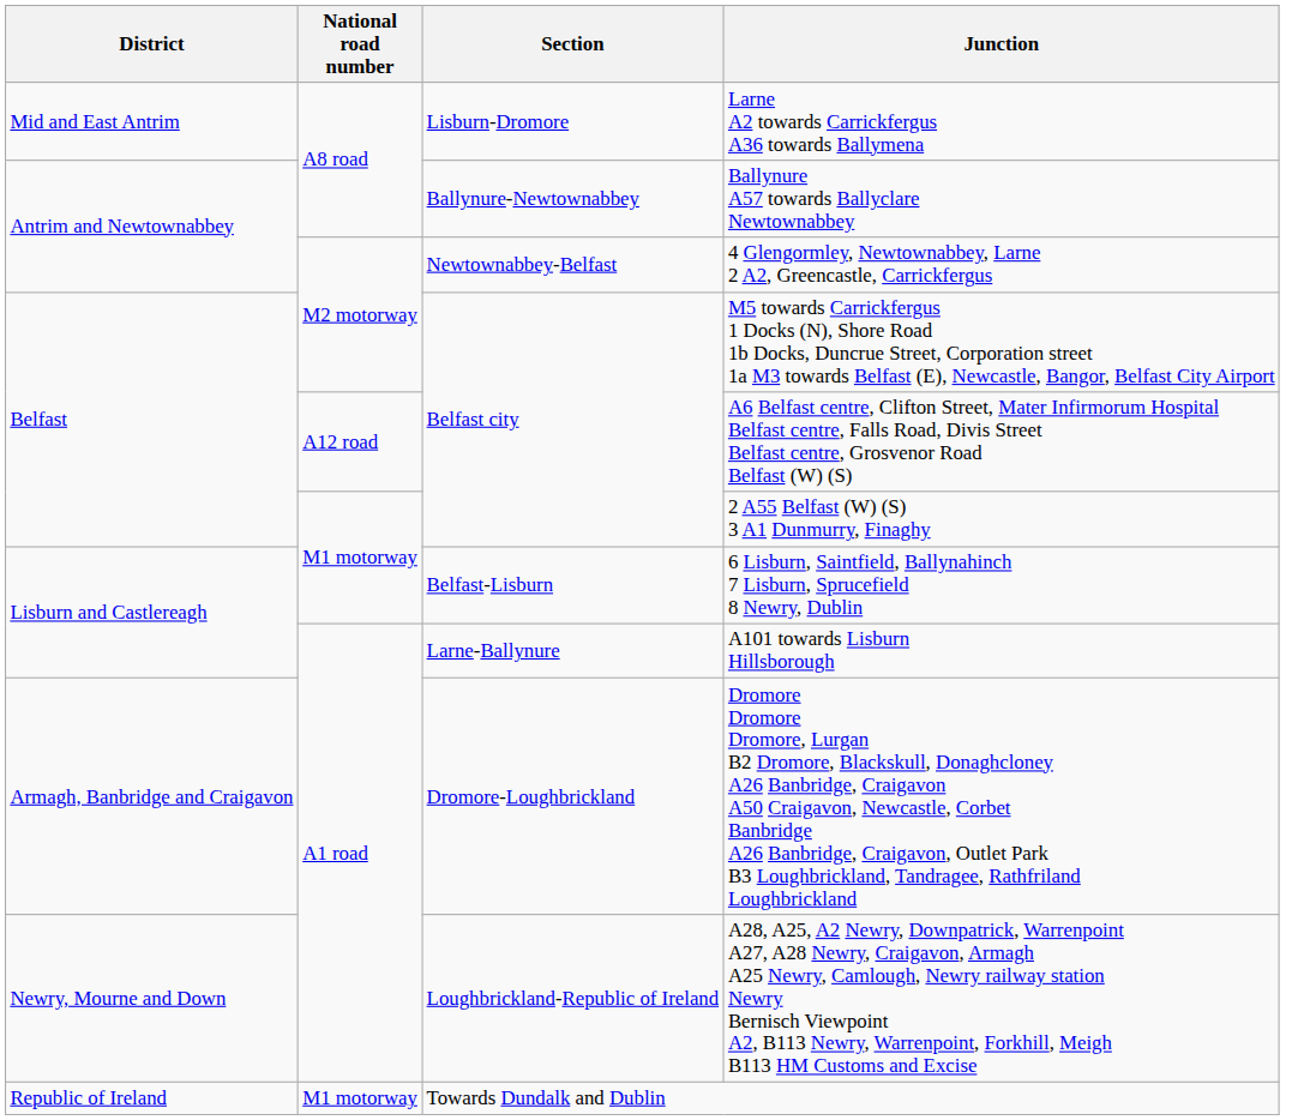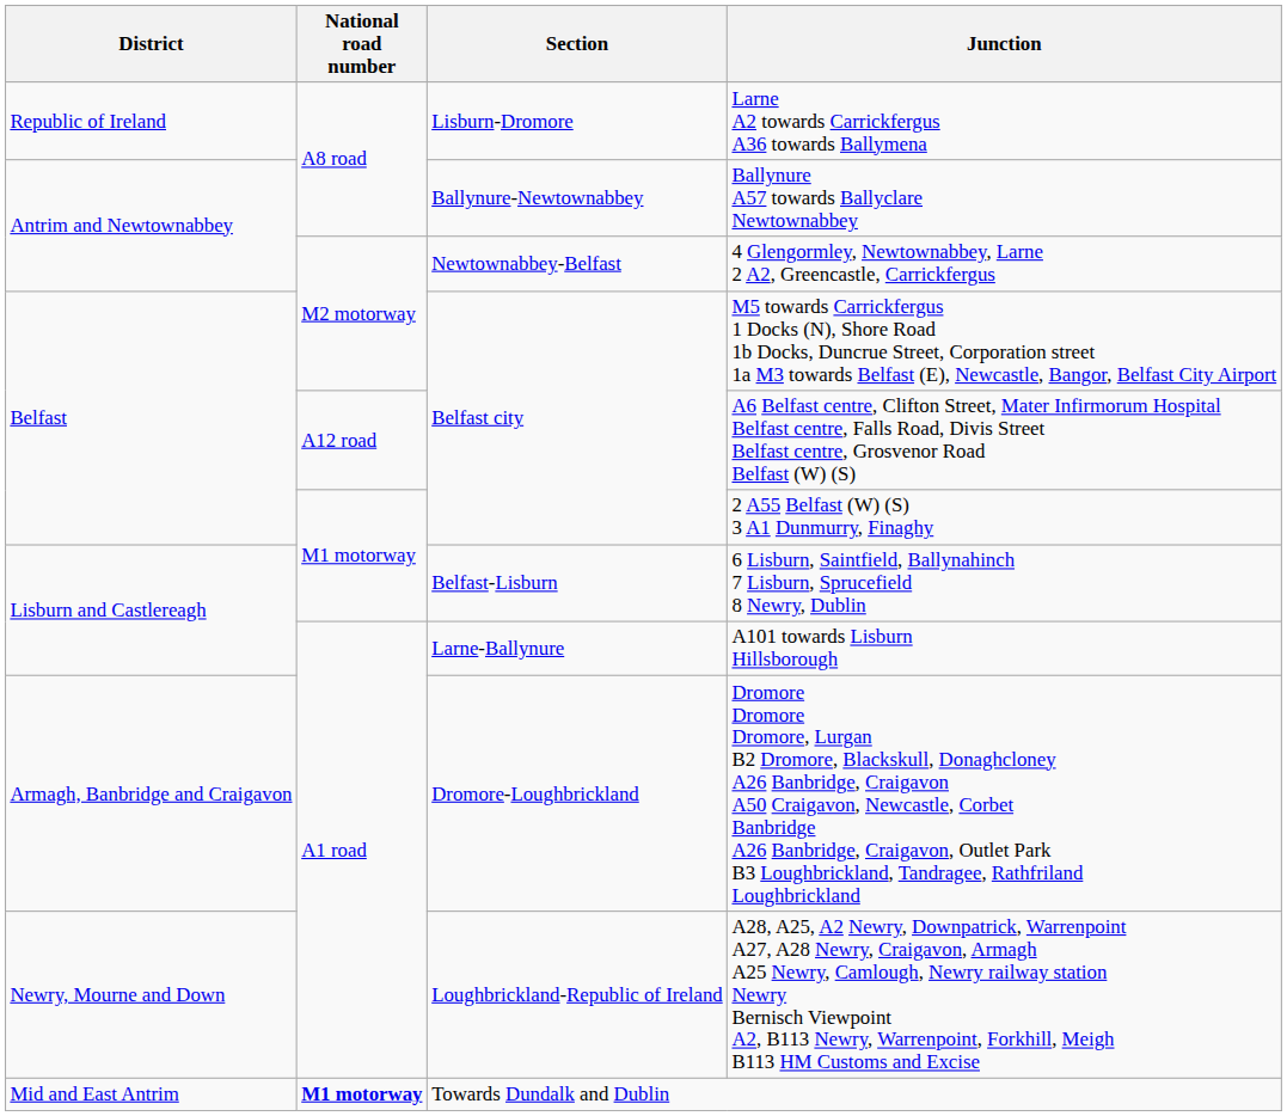Larne A2 towards Carrickfergus A36 towards Ballymena | District: Mid and East Antrim -> Republic of Ireland
Towards Dundalk and Dublin | District: Republic of Ireland -> Mid and East Antrim
Towards Dundalk and Dublin | National road number: normal -> bold
